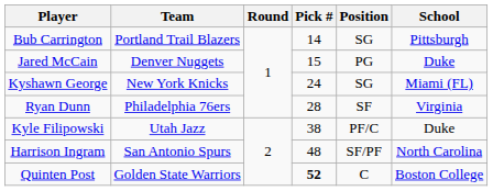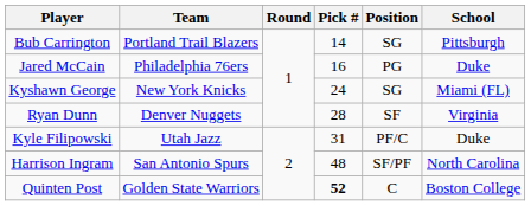Jared McCain | Team: Denver Nuggets -> Philadelphia 76ers
Jared McCain | Pick #: 15 -> 16
Ryan Dunn | Team: Philadelphia 76ers -> Denver Nuggets
Kyle Filipowski | Pick #: 38 -> 31
